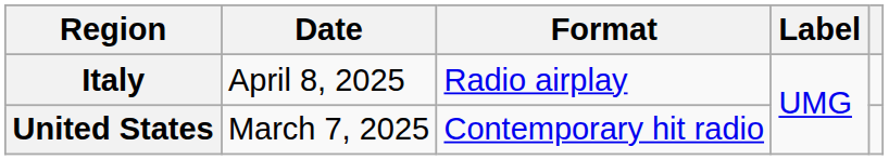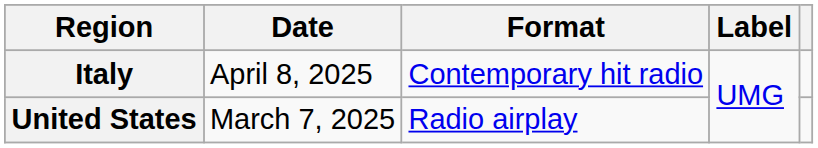Italy | Format: Radio airplay -> Contemporary hit radio
United States | Format: Contemporary hit radio -> Radio airplay
